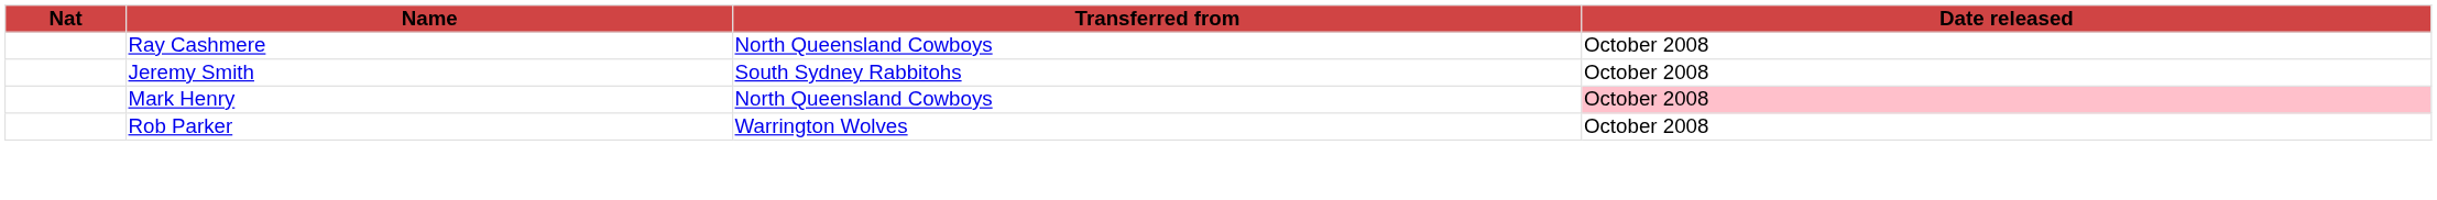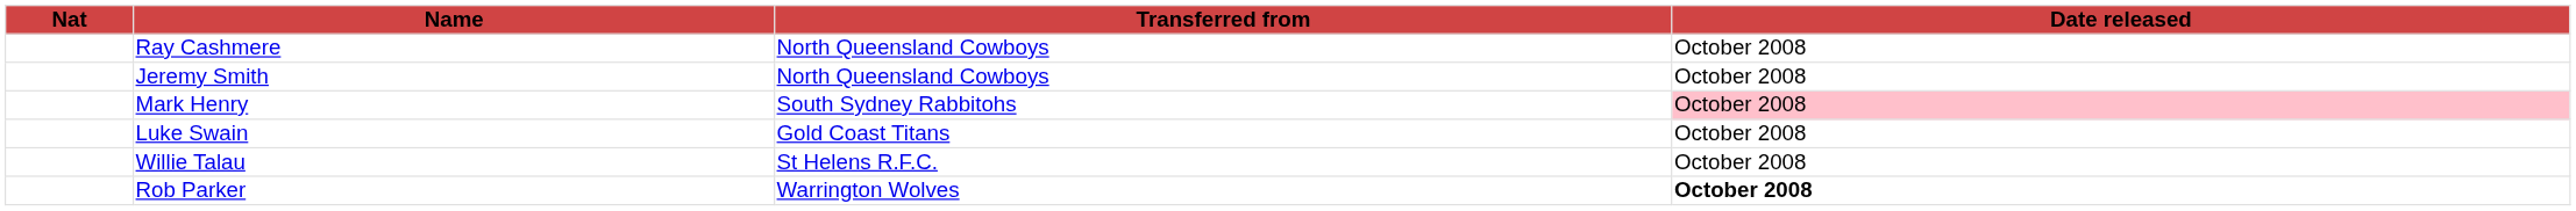Jeremy Smith | Transferred from: South Sydney Rabbitohs -> North Queensland Cowboys
Mark Henry | Transferred from: North Queensland Cowboys -> South Sydney Rabbitohs
+ row: Luke Swain | Gold Coast Titans | October 2008
+ row: Willie Talau | St Helens R.F.C. | October 2008
Rob Parker | Date released: normal -> bold
